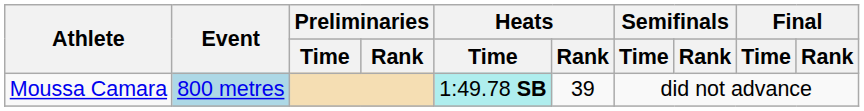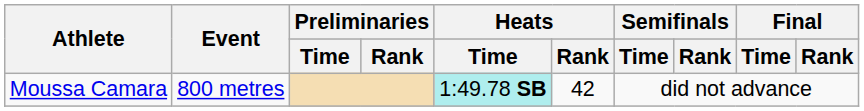Moussa Camara | Event: lightblue background -> no background
Moussa Camara | Heats / Rank: 39 -> 42
